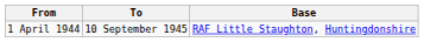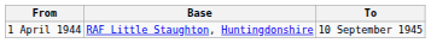columns swapped: To <-> Base
